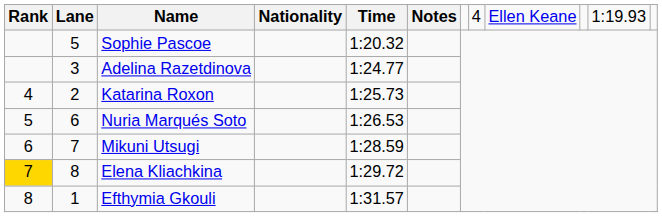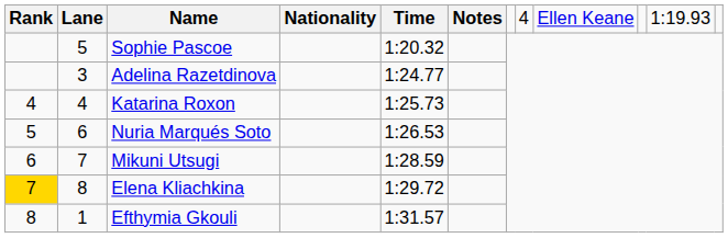Katarina Roxon | column 2: 2 -> 4
